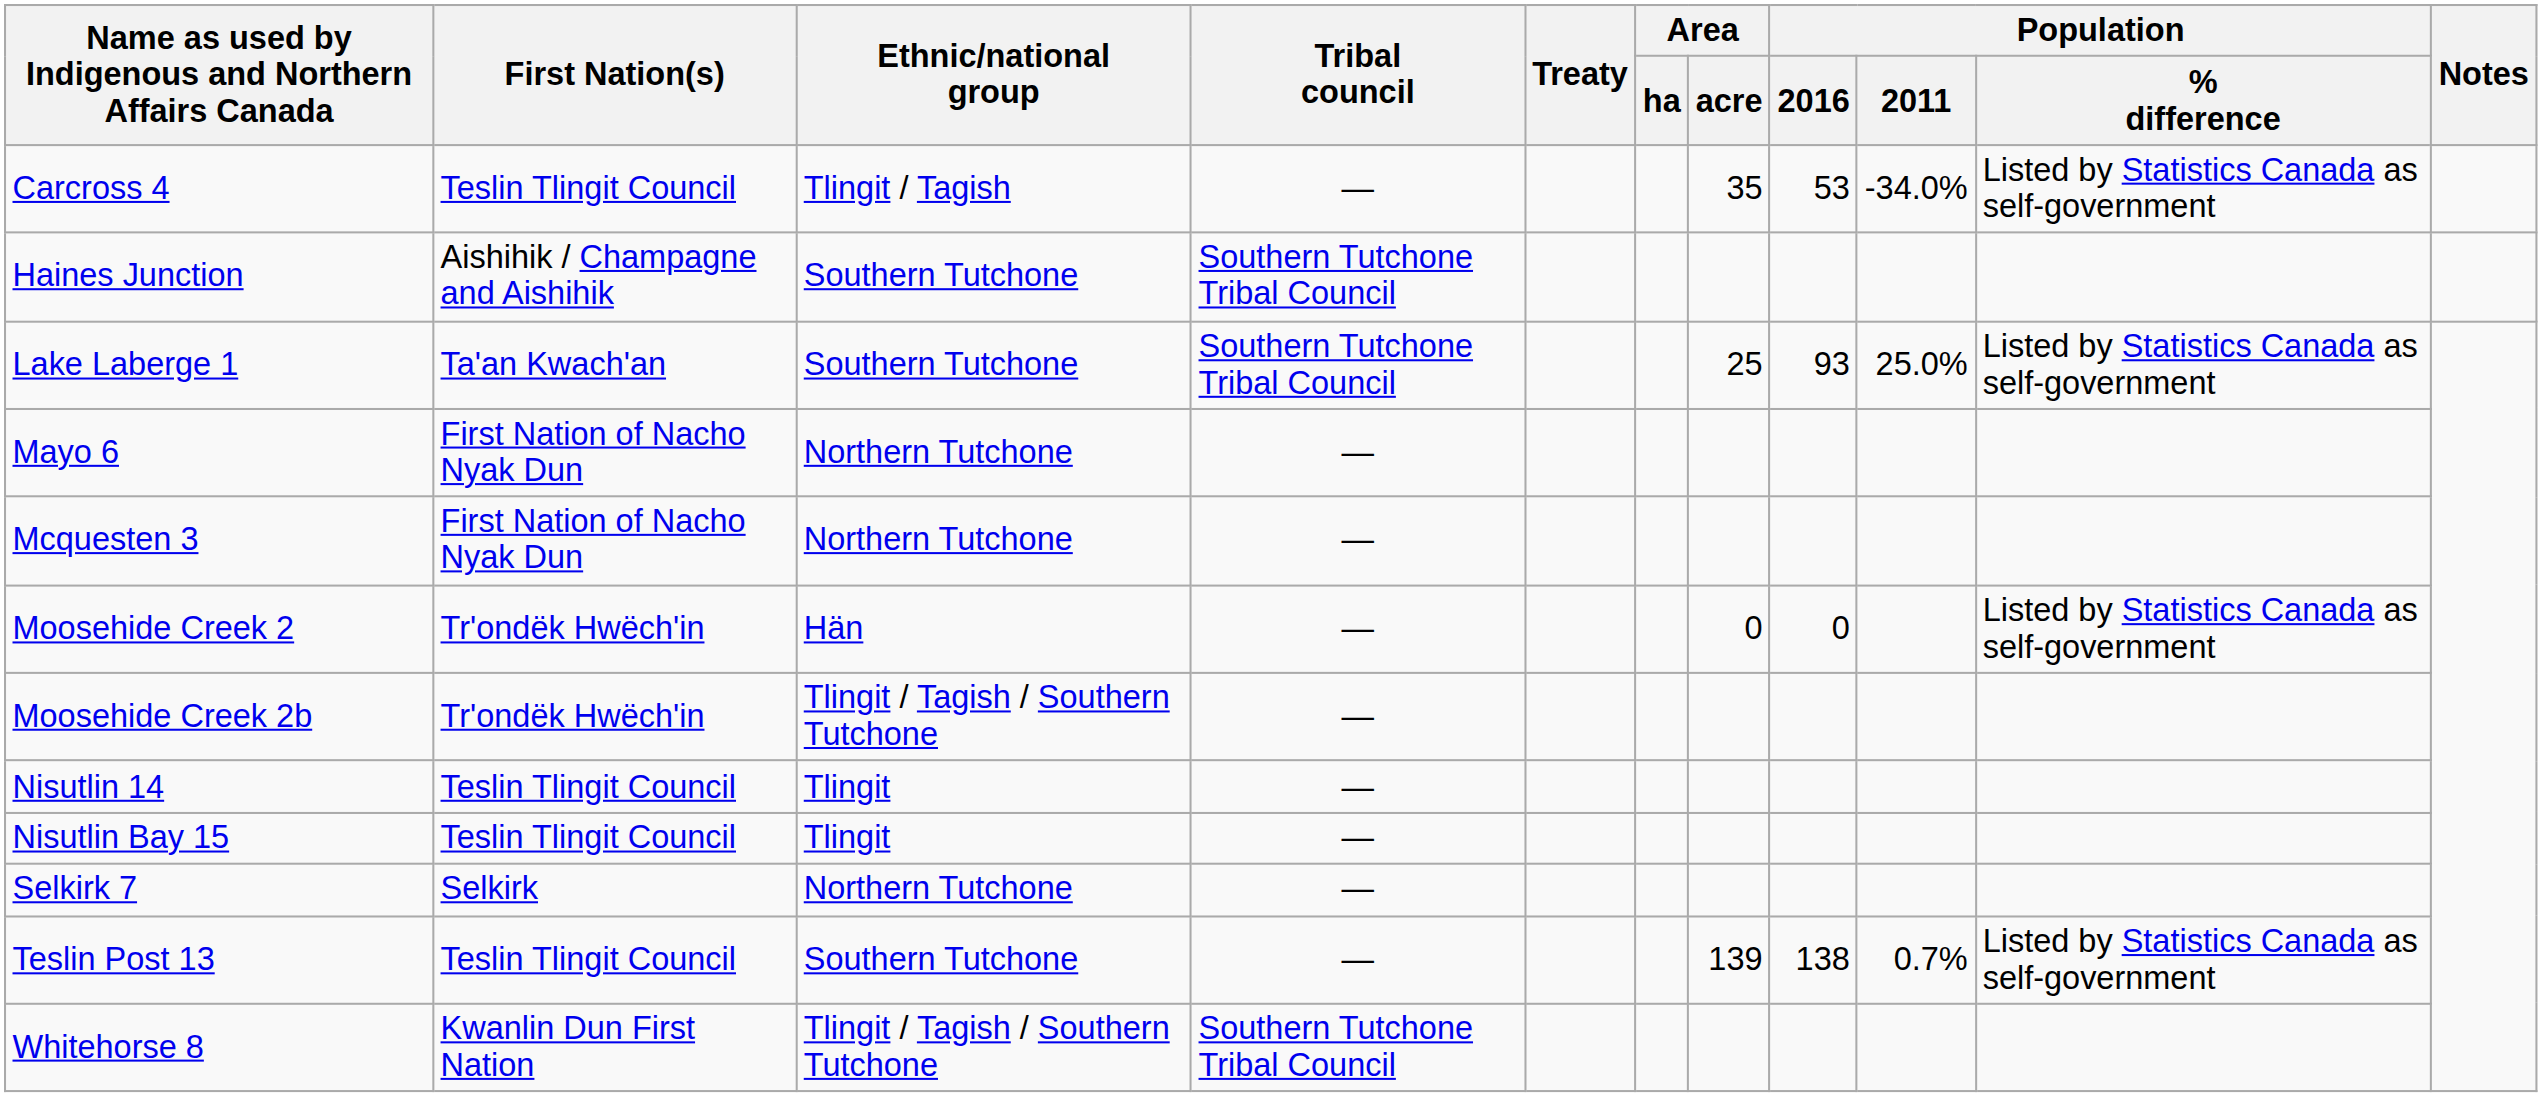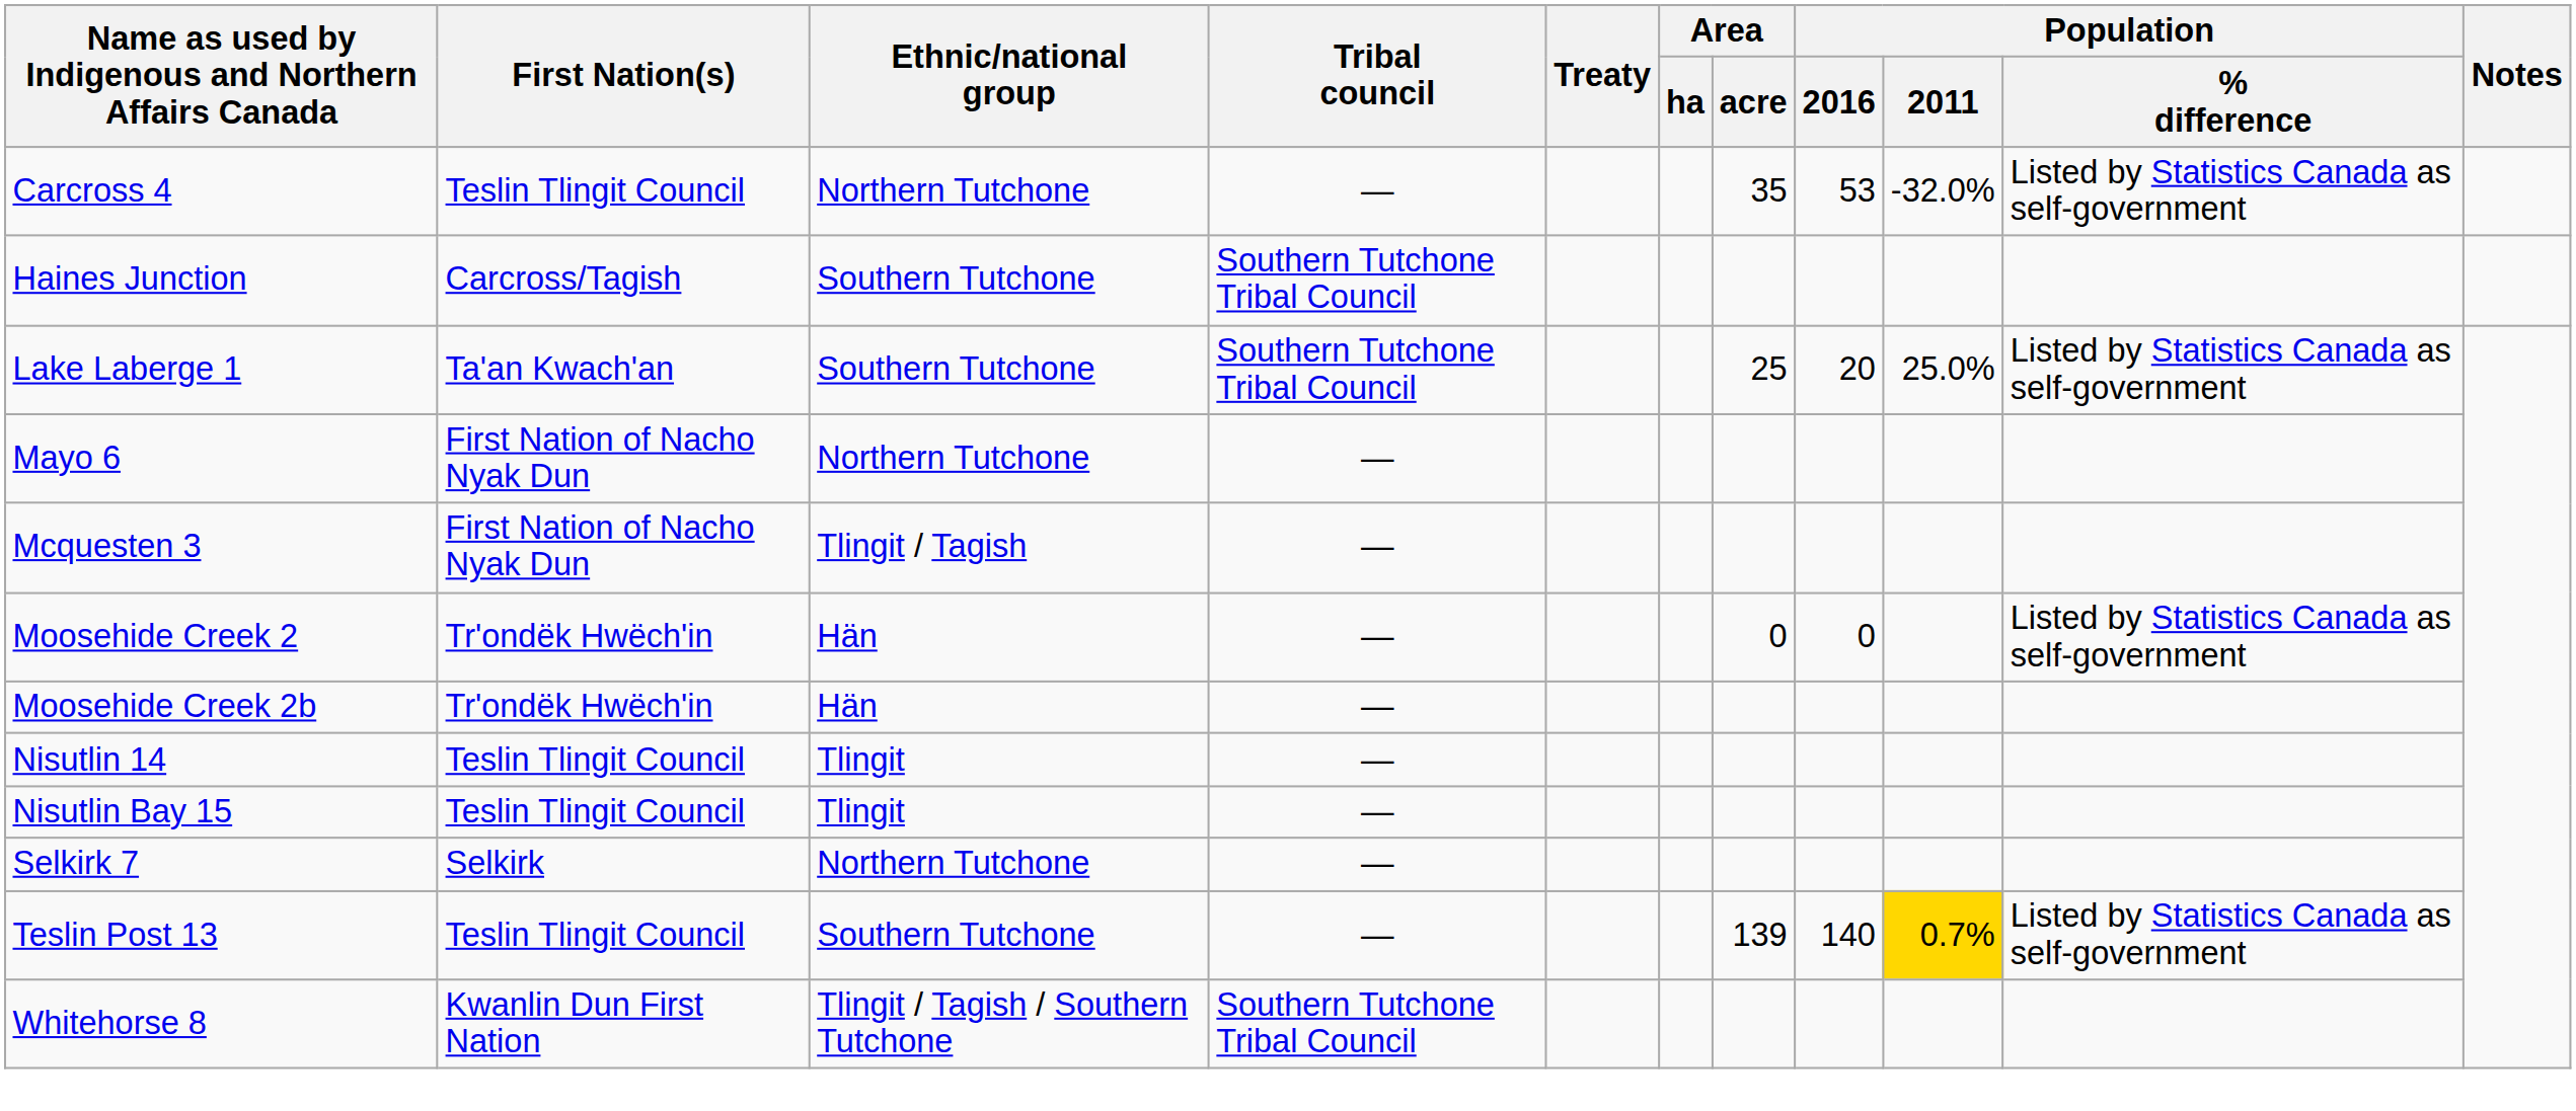Carcross 4 | Ethnic/national group: Tlingit / Tagish -> Northern Tutchone
Carcross 4 | Population / 2011: -34.0% -> -32.0%
Haines Junction | First Nation(s): Aishihik / Champagne and Aishihik -> Carcross/Tagish
Lake Laberge 1 | Population / 2016: 93 -> 20
Mcquesten 3 | Ethnic/national group: Northern Tutchone -> Tlingit / Tagish
Moosehide Creek 2b | Ethnic/national group: Tlingit / Tagish / Southern Tutchone -> Hän
Teslin Post 13 | Population / 2016: 138 -> 140
Teslin Post 13 | Population / 2011: no background -> gold background
